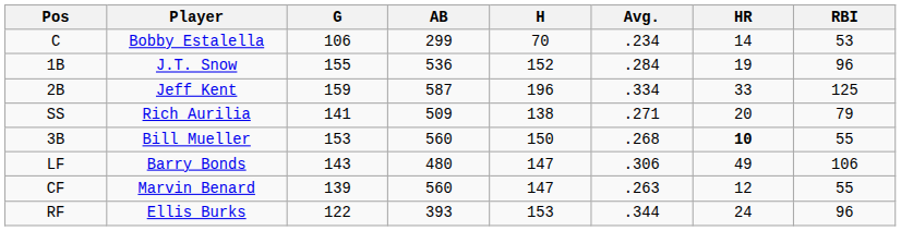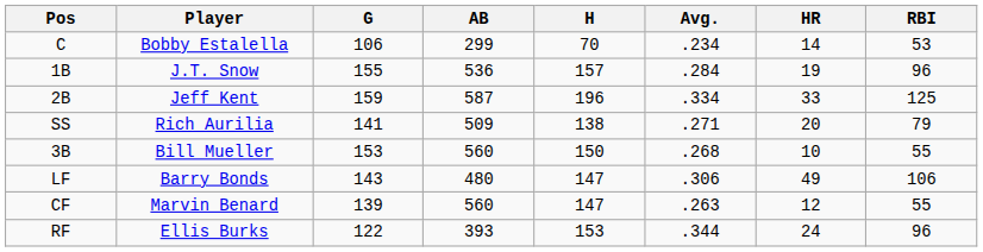1B | H: 152 -> 157
3B | HR: bold -> normal
